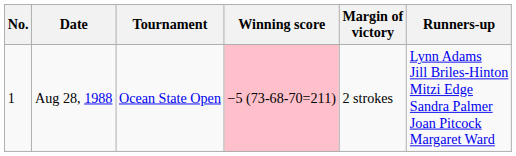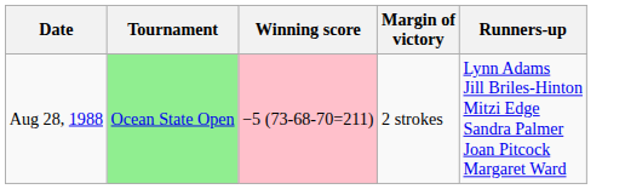- column: No. | 1
Aug 28, 1988 | Tournament: no background -> lightgreen background
